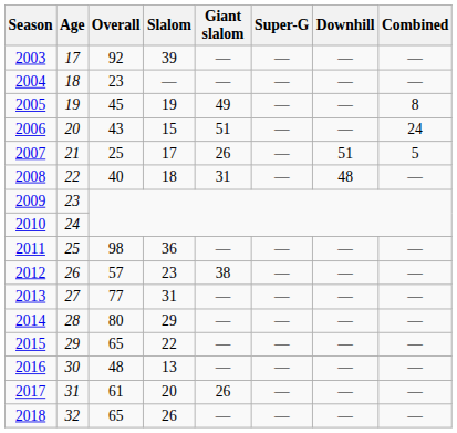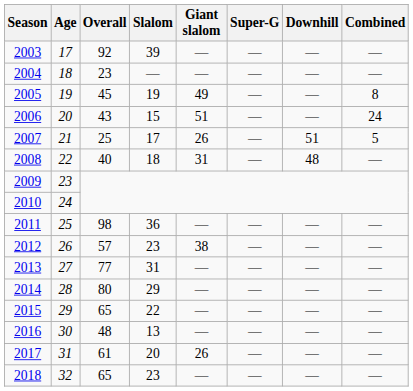2018 | Slalom: 26 -> 23
